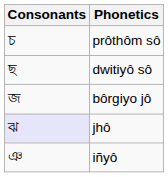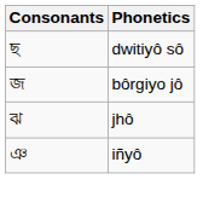- row: চ | prôthôm sô
jhô | Consonants: lavender background -> no background
